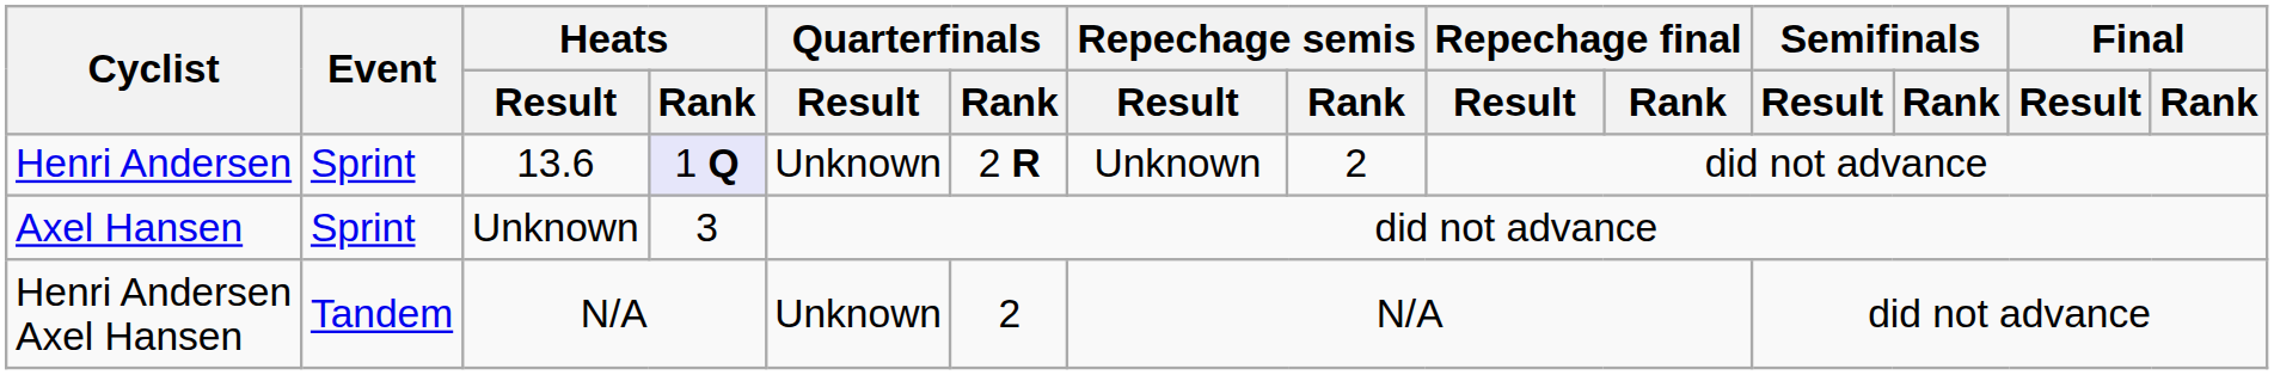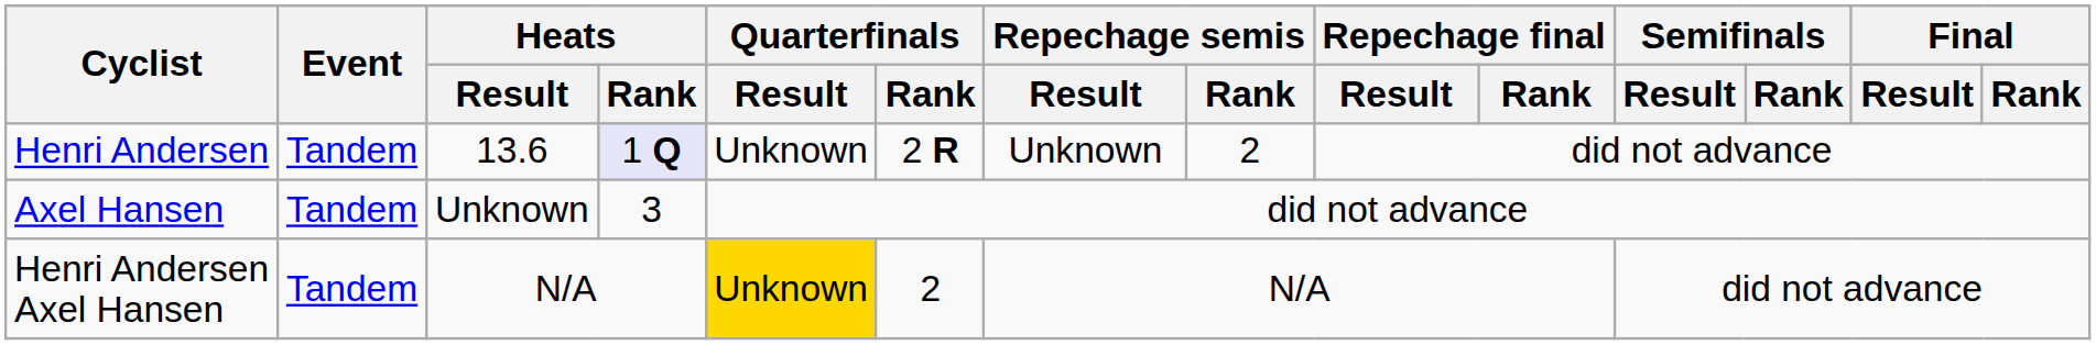Henri Andersen | Event: Sprint -> Tandem
Axel Hansen | Event: Sprint -> Tandem
Henri Andersen Axel Hansen | Quarterfinals / Result: no background -> gold background
